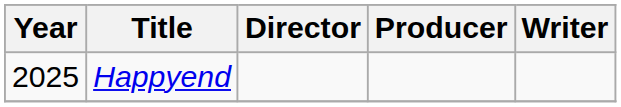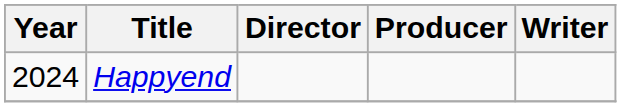Happyend | Year: 2025 -> 2024
